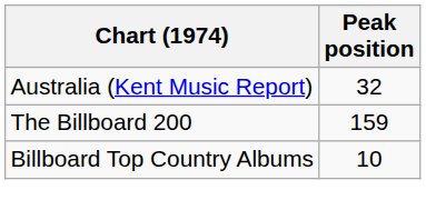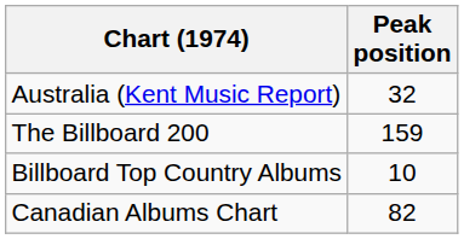+ row: Canadian Albums Chart | 82
